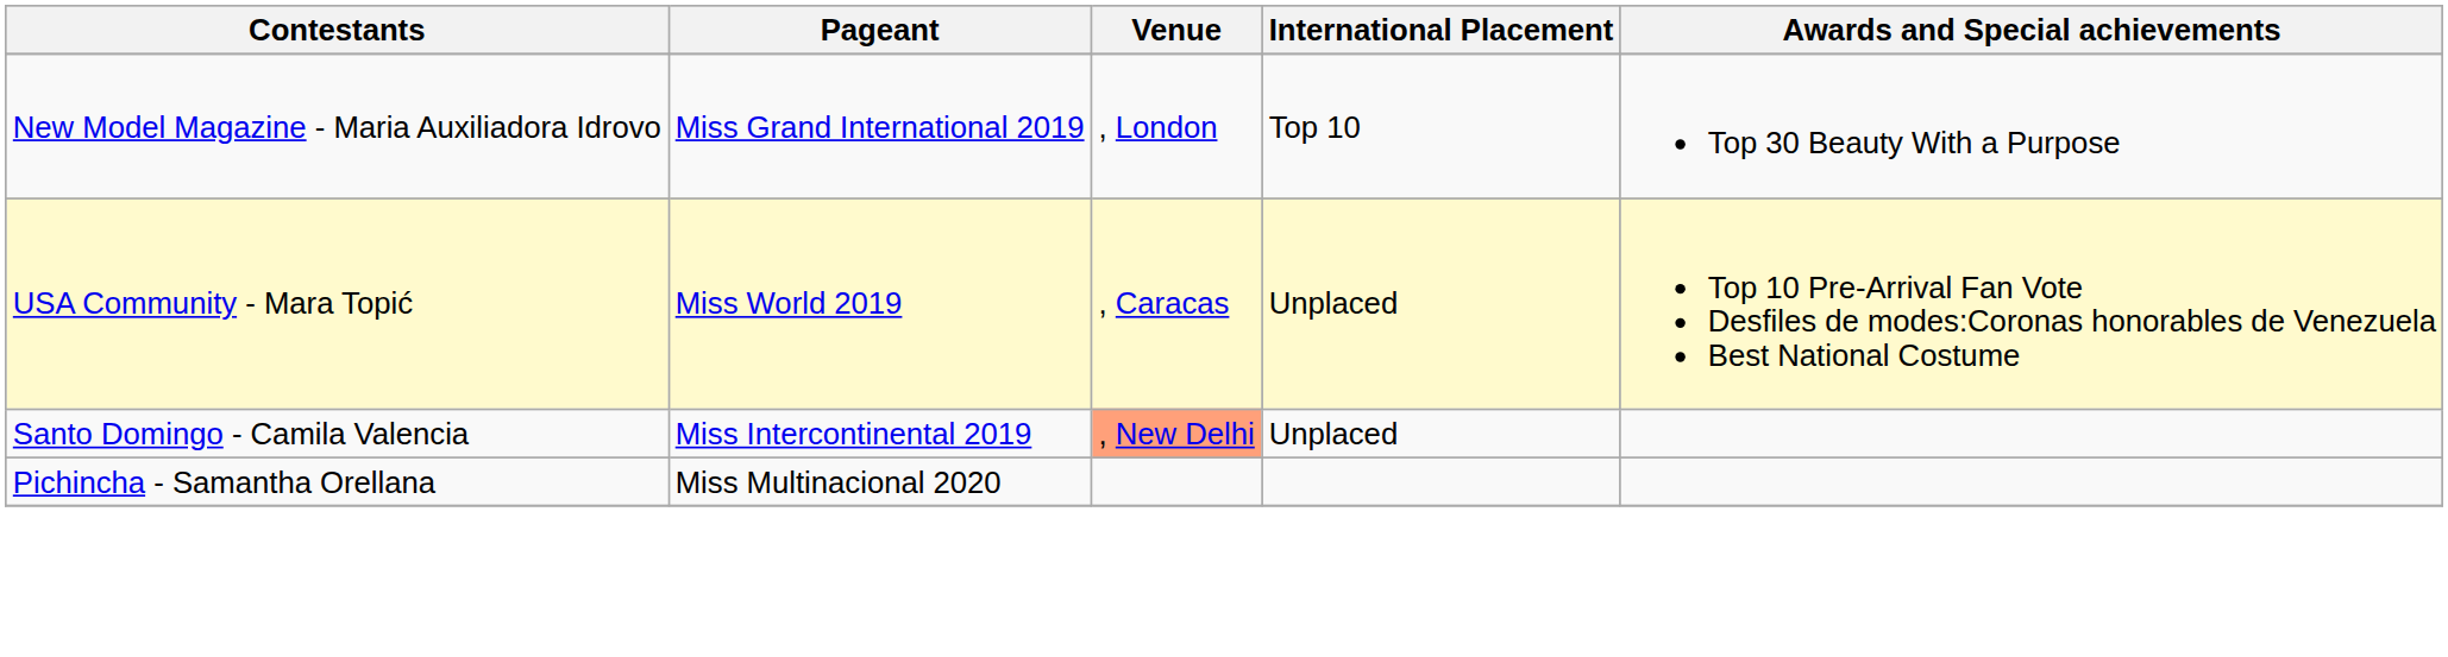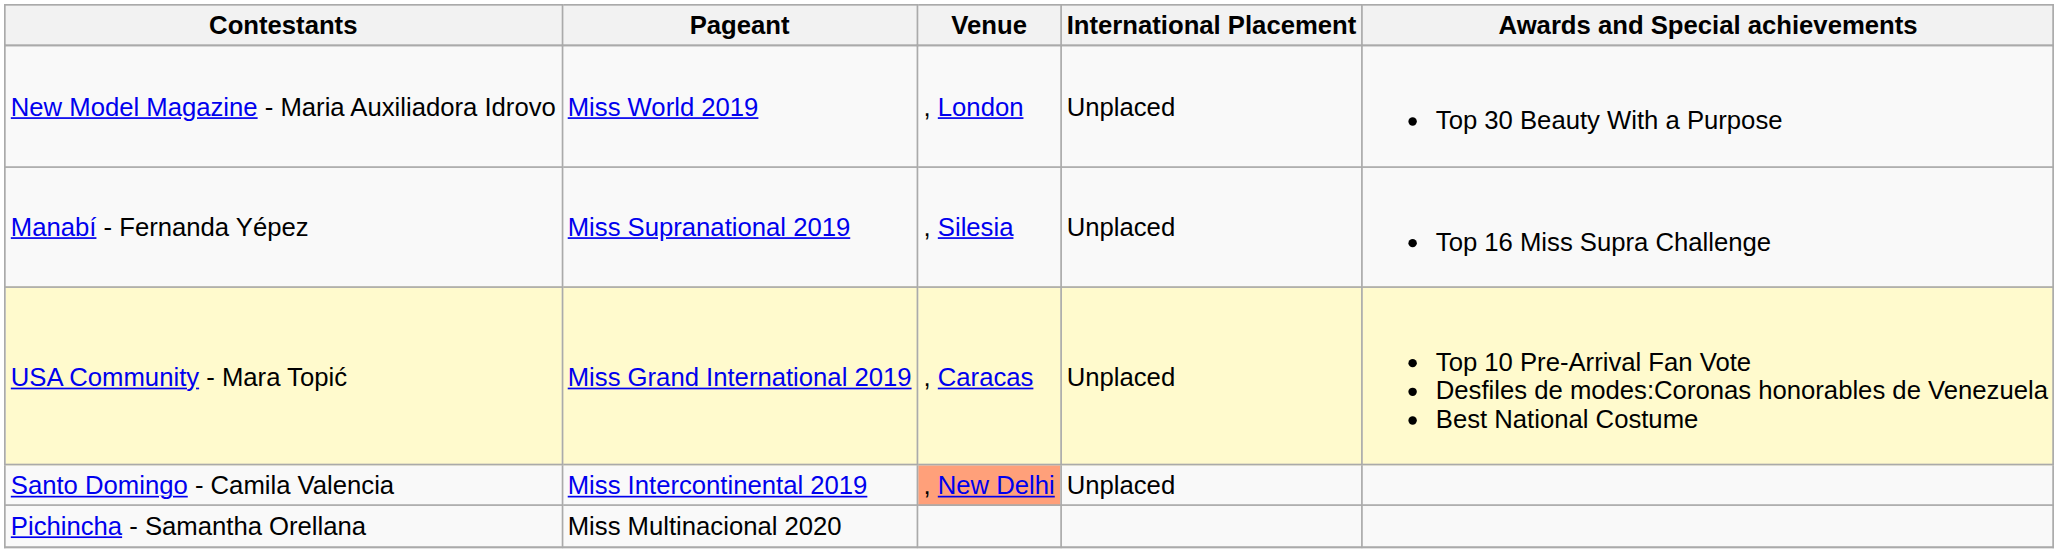New Model Magazine - Maria Auxiliadora Idrovo | Pageant: Miss Grand International 2019 -> Miss World 2019
New Model Magazine - Maria Auxiliadora Idrovo | International Placement: Top 10 -> Unplaced
+ row: Manabí - Fernanda Yépez | Miss Supranational 2019 | , Silesia | Unplaced | Top 16 Miss Supra Challenge
USA Community - Mara Topić | Pageant: Miss World 2019 -> Miss Grand International 2019
